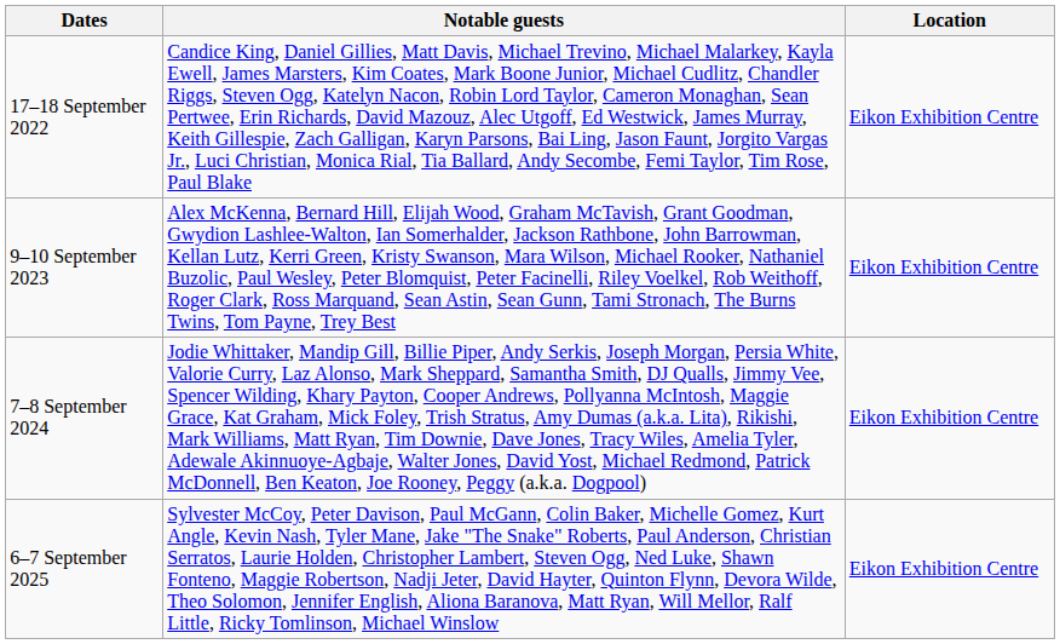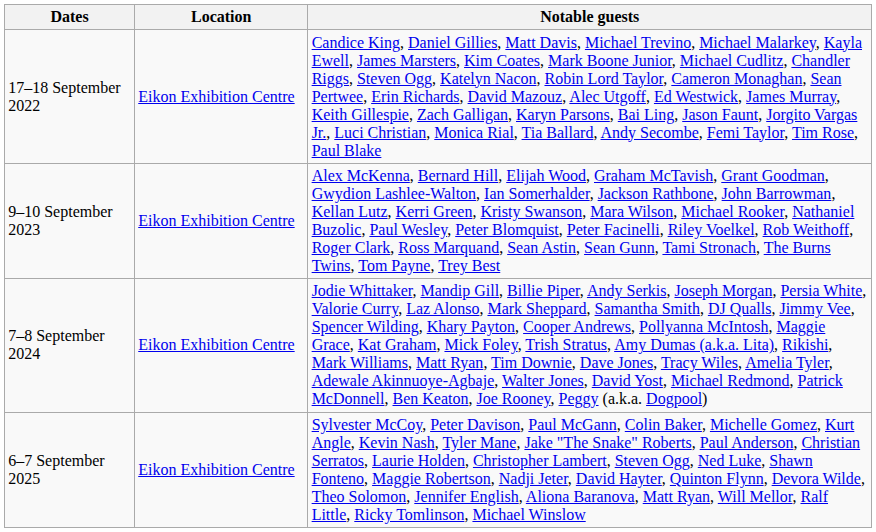columns swapped: Location <-> Notable guests
